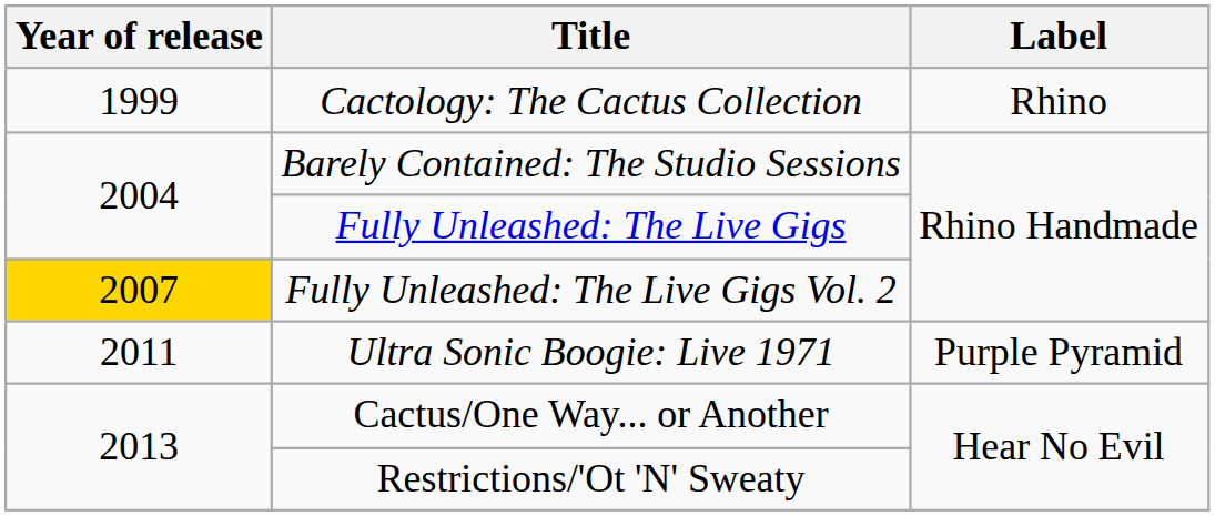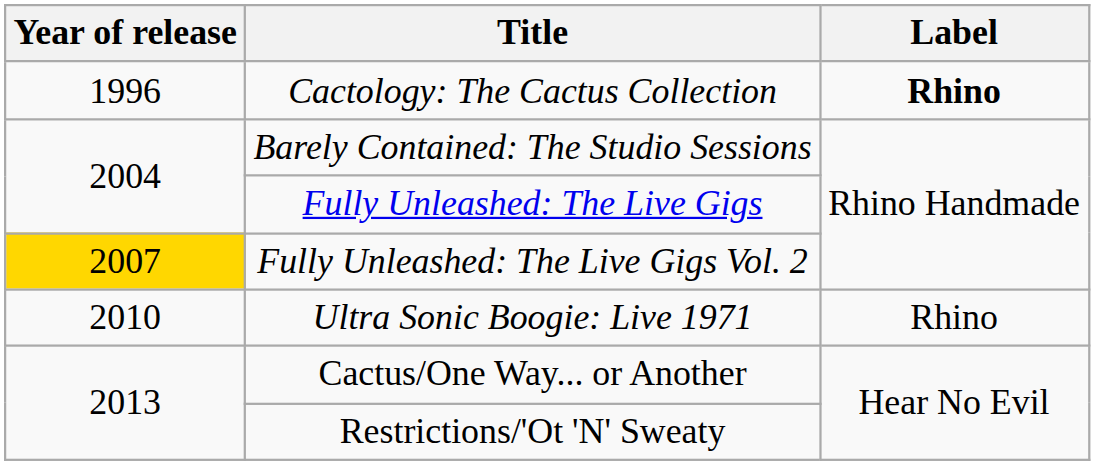Cactology: The Cactus Collection | Year of release: 1999 -> 1996
Cactology: The Cactus Collection | Label: normal -> bold
Ultra Sonic Boogie: Live 1971 | Year of release: 2011 -> 2010
Ultra Sonic Boogie: Live 1971 | Label: Purple Pyramid -> Rhino
